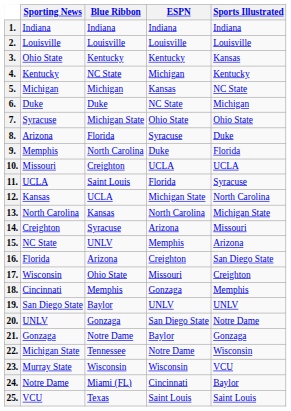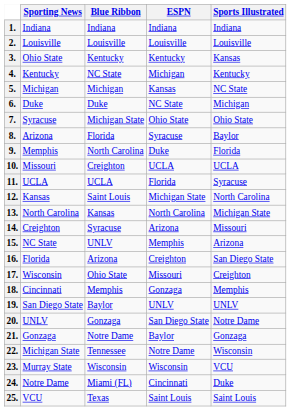8. | Sports Illustrated: Duke -> Baylor
11. | Blue Ribbon: Saint Louis -> UCLA
12. | Blue Ribbon: UCLA -> Saint Louis
24. | Sports Illustrated: Baylor -> Duke
